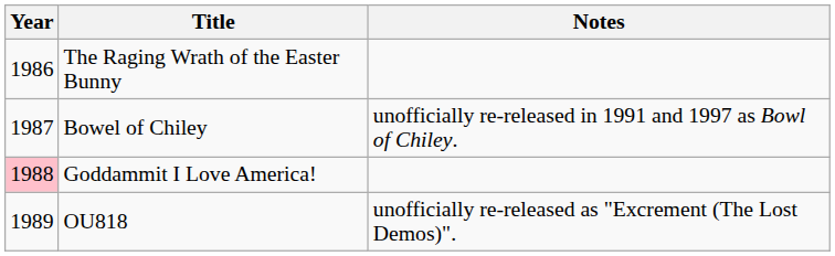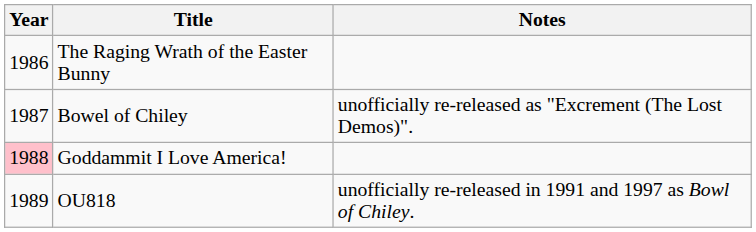Bowel of Chiley | Notes: unofficially re-released in 1991 and 1997 as Bowl of Chiley. -> unofficially re-released as "Excrement (The Lost Demos)".
OU818 | Notes: unofficially re-released as "Excrement (The Lost Demos)". -> unofficially re-released in 1991 and 1997 as Bowl of Chiley.
